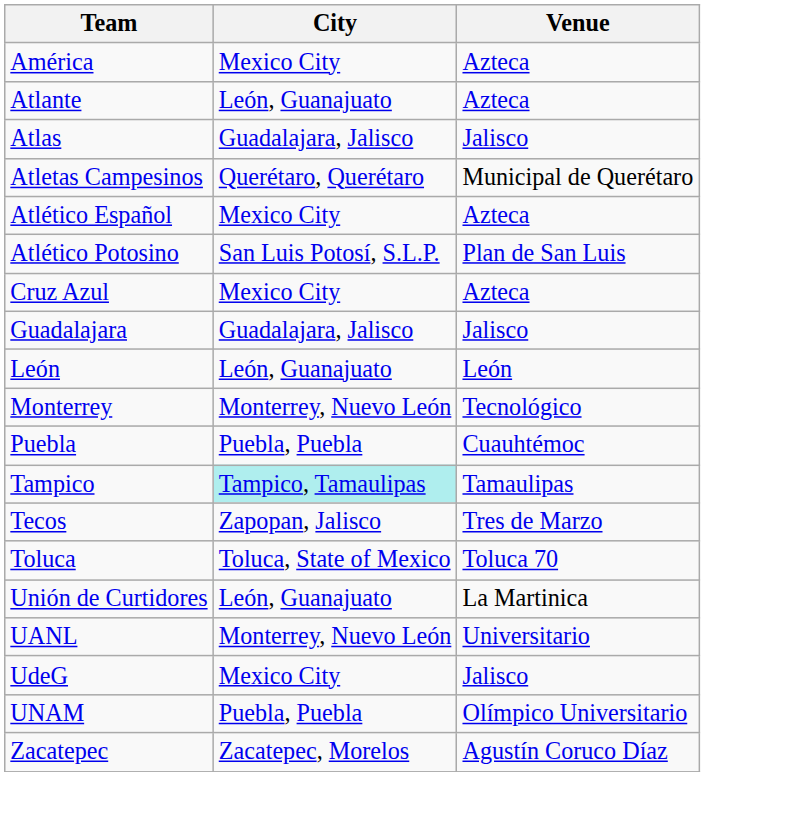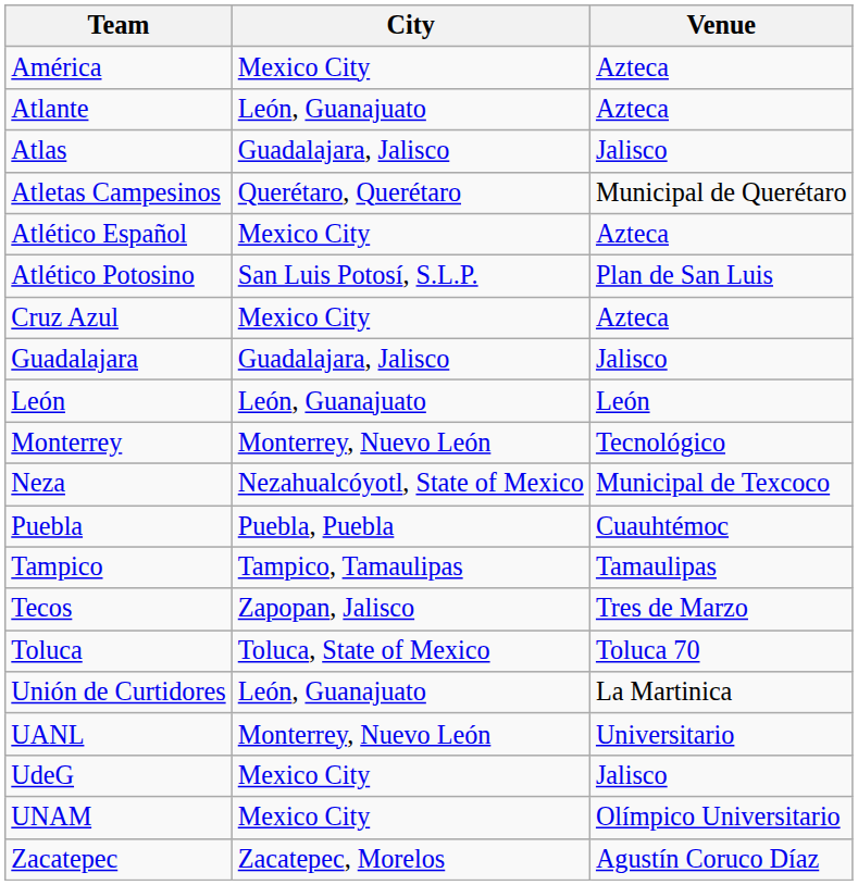+ row: Neza | Nezahualcóyotl, State of Mexico | Municipal de Texcoco
Tampico | City: paleturquoise background -> no background
UNAM | City: Puebla, Puebla -> Mexico City
